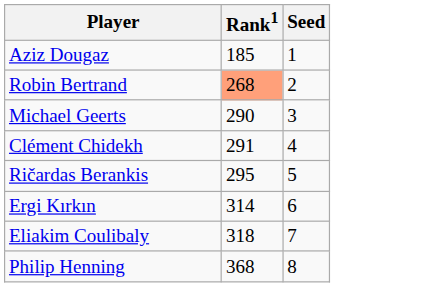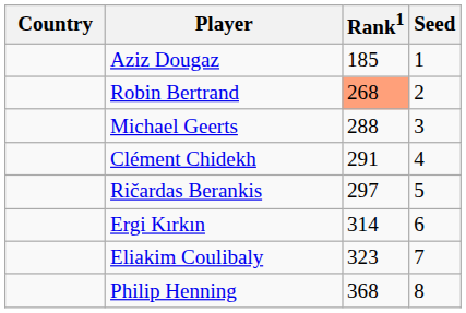+ column: Country
Michael Geerts | Rank1: 290 -> 288
Ričardas Berankis | Rank1: 295 -> 297
Eliakim Coulibaly | Rank1: 318 -> 323
